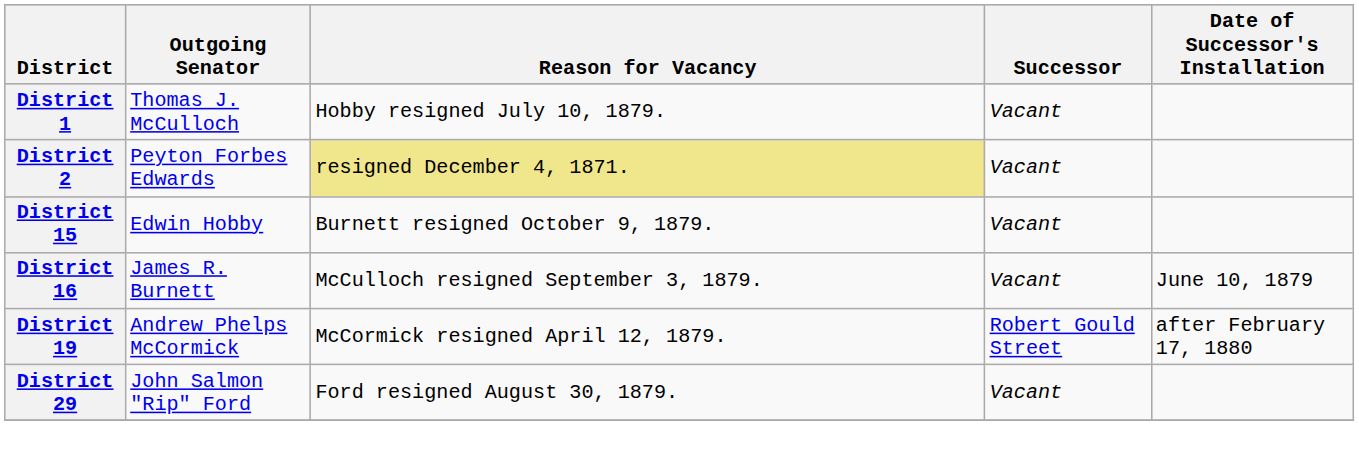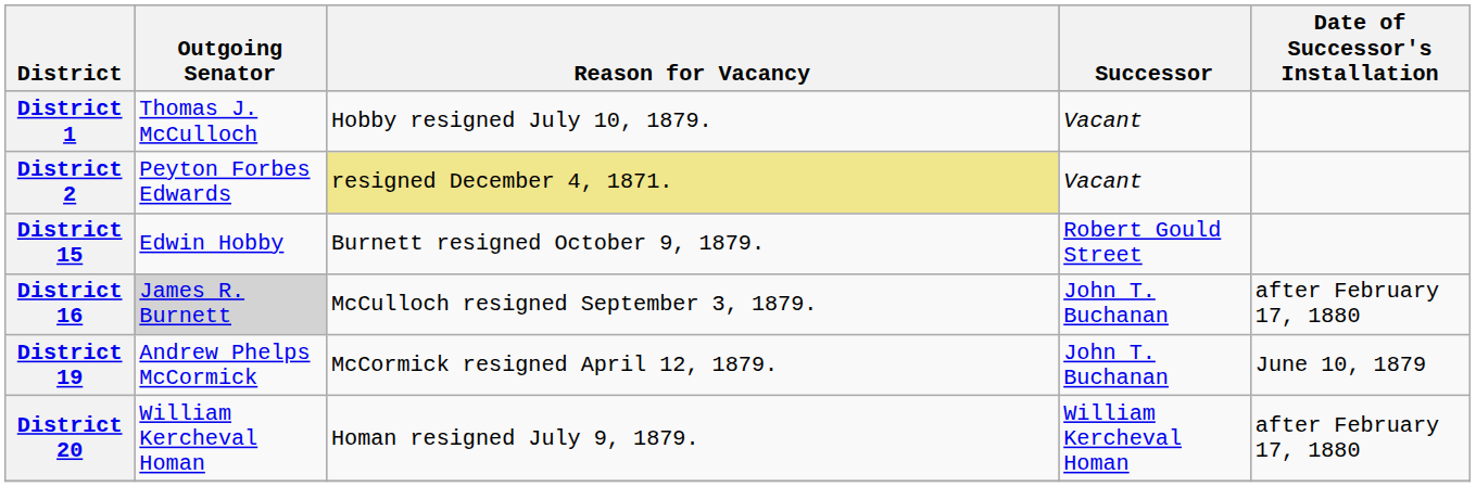District 15 | Successor: Vacant -> Robert Gould Street
District 16 | Outgoing Senator: no background -> lightgrey background
District 16 | Successor: Vacant -> John T. Buchanan
District 16 | Date of Successor's Installation: June 10, 1879 -> after February 17, 1880
District 19 | Successor: Robert Gould Street -> John T. Buchanan
District 19 | Date of Successor's Installation: after February 17, 1880 -> June 10, 1879
+ row: District 20 | William Kercheval Homan | Homan resigned July 9, 1879. | William Kercheval Homan | after February 17, 1880
- row: District 29 | John Salmon "Rip" Ford | Ford resigned August 30, 1879. | Vacant
